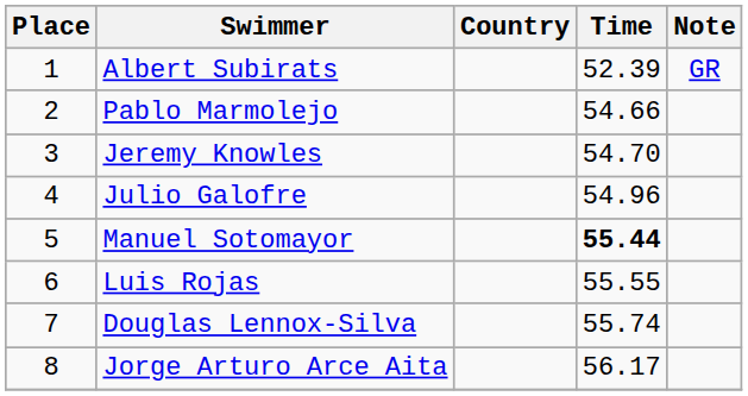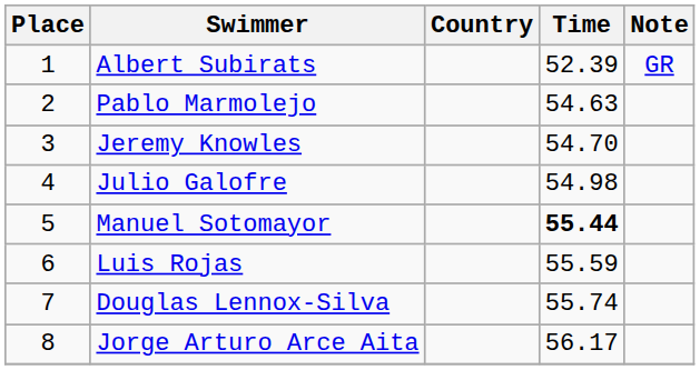Pablo Marmolejo | Time: 54.66 -> 54.63
Julio Galofre | Time: 54.96 -> 54.98
Luis Rojas | Time: 55.55 -> 55.59
